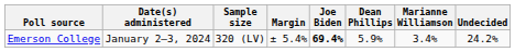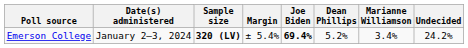Emerson College | Sample size: normal -> bold
Emerson College | Dean Phillips: 5.9% -> 5.2%
